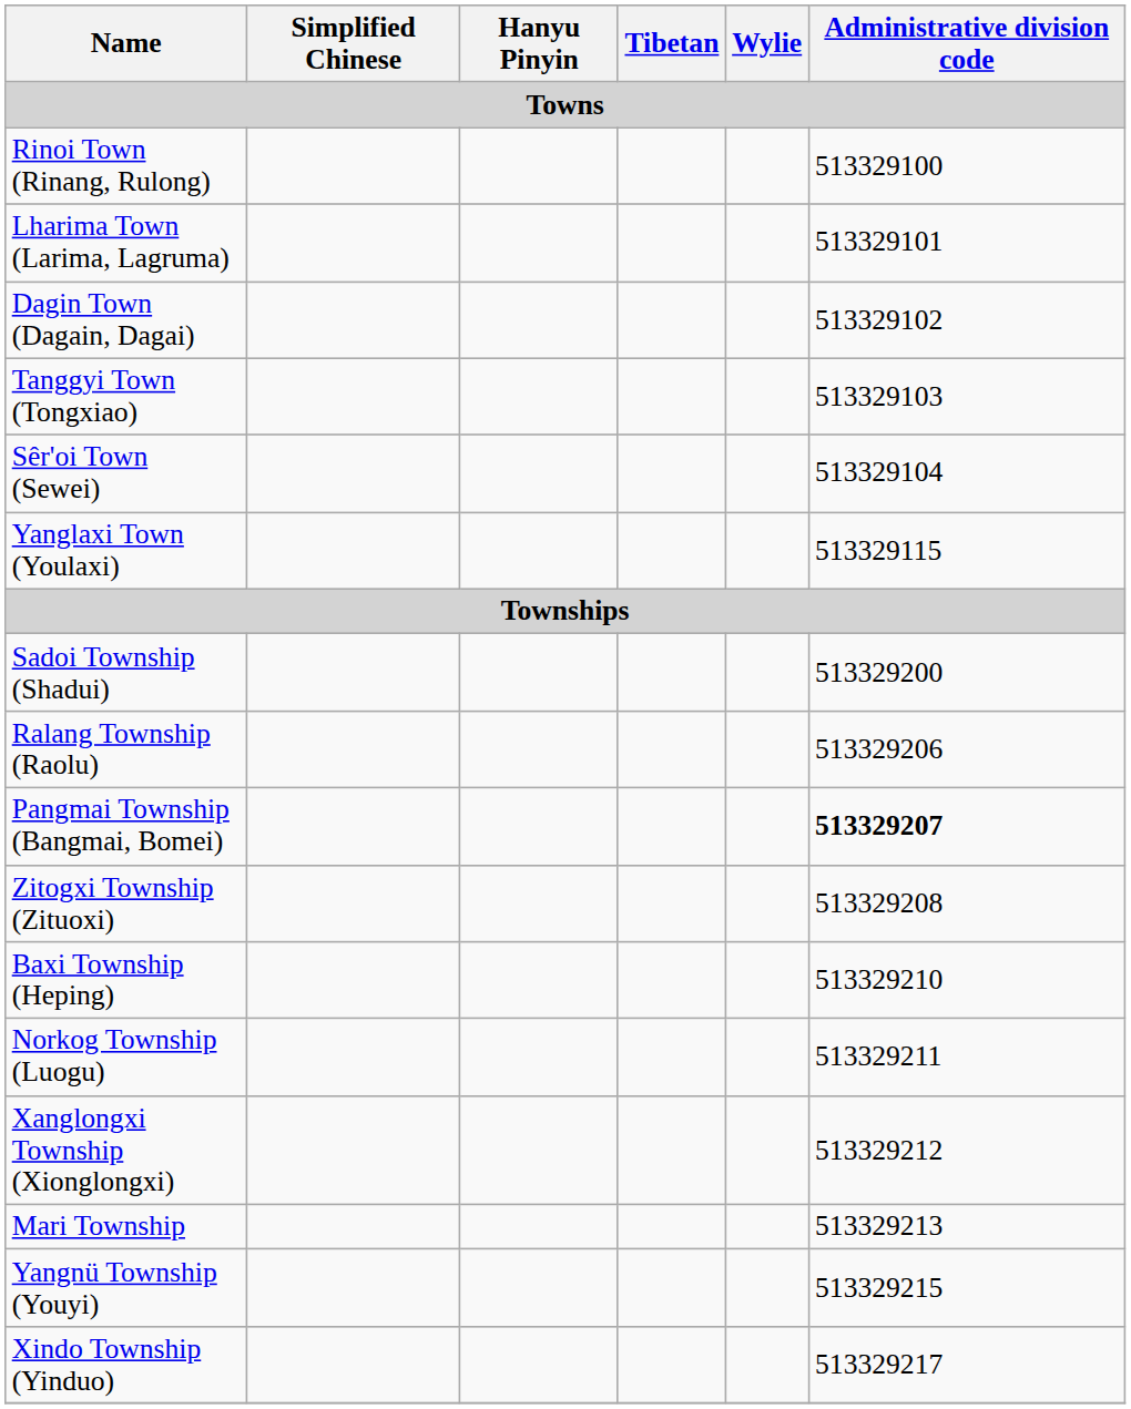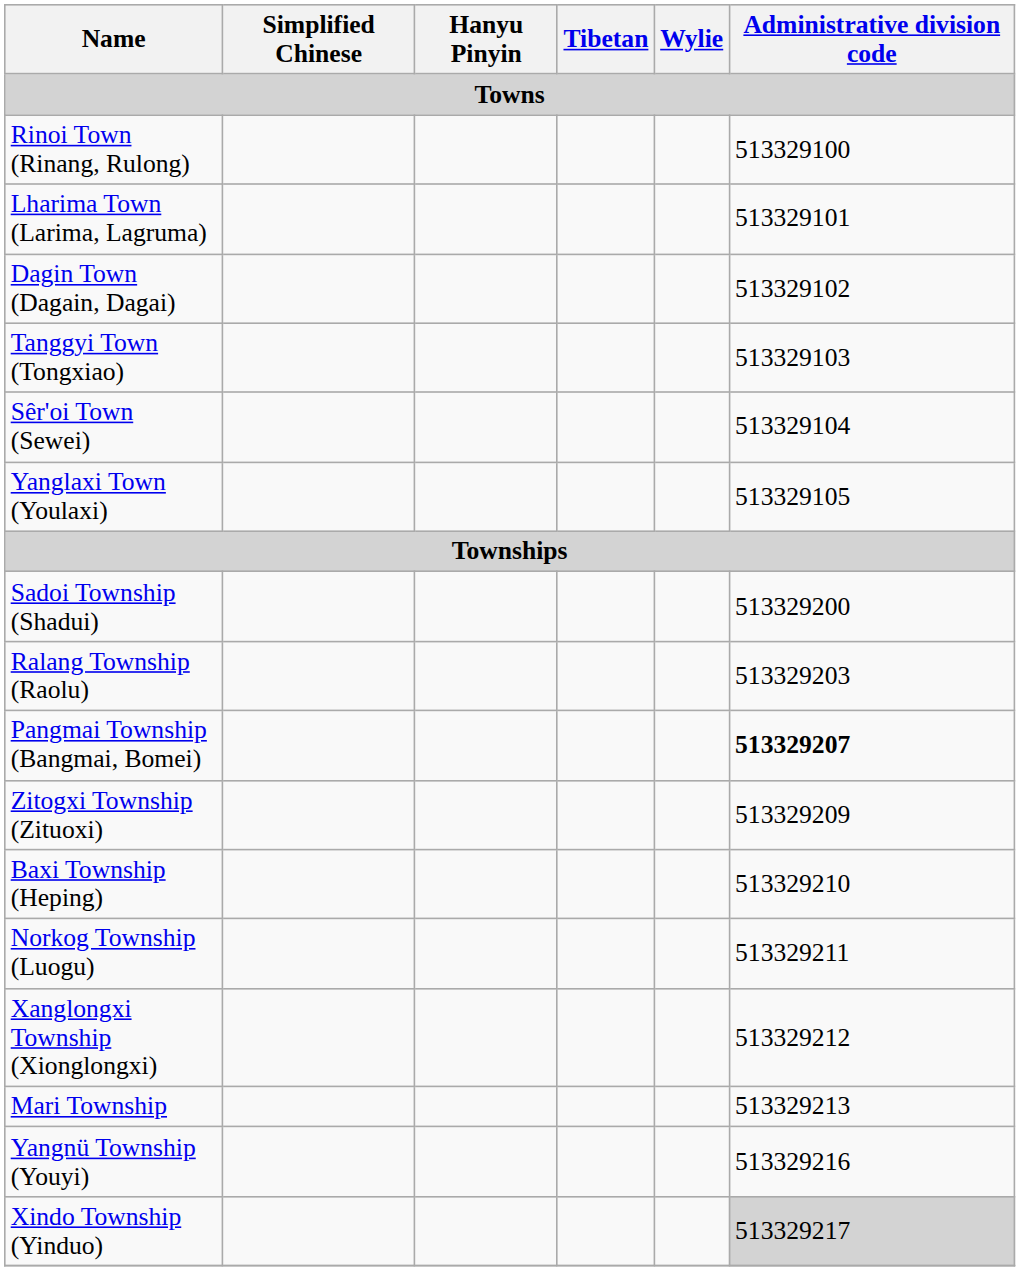Yanglaxi Town (Youlaxi) | Administrative division code: 513329115 -> 513329105
Ralang Township (Raolu) | Administrative division code: 513329206 -> 513329203
Zitogxi Township (Zituoxi) | Administrative division code: 513329208 -> 513329209
Yangnü Township (Youyi) | Administrative division code: 513329215 -> 513329216
Xindo Township (Yinduo) | Administrative division code: no background -> lightgrey background
